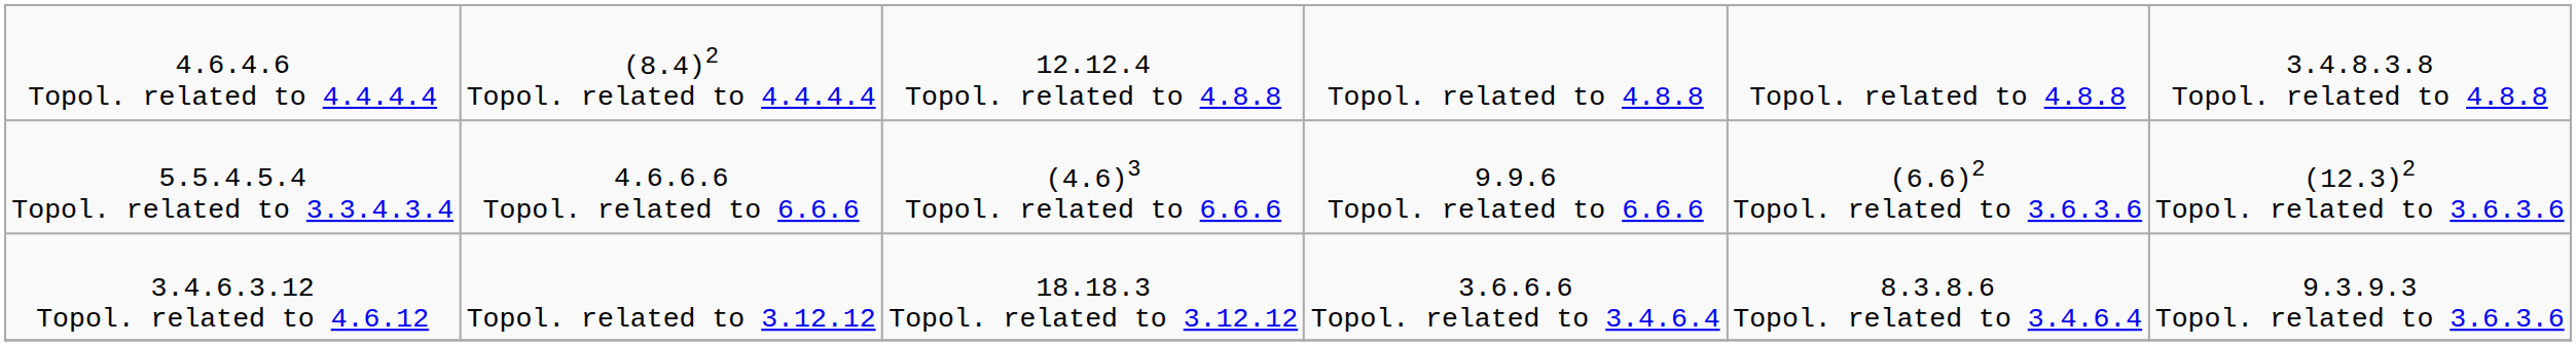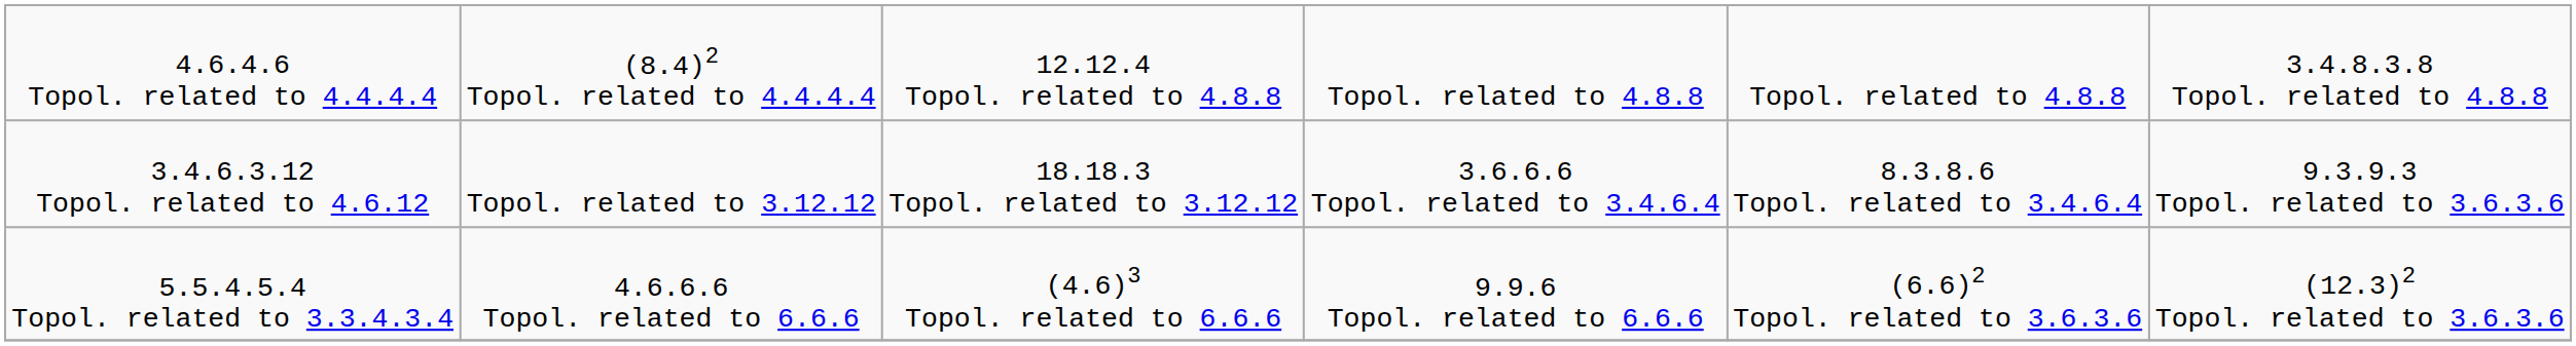rows swapped: 5.5.4.5.4 Topol. related to 3.3.4.3.4 <-> 3.4.6.3.12 Topol. related to 4.6.12
